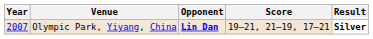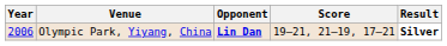Olympic Park, Yiyang, China | Year: 2007 -> 2006
